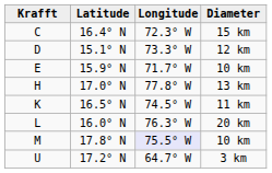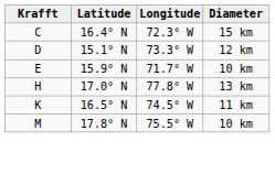- row: L | 16.0° N | 76.3° W | 20 km
M | Longitude: lavender background -> no background
- row: U | 17.2° N | 64.7° W | 3 km
